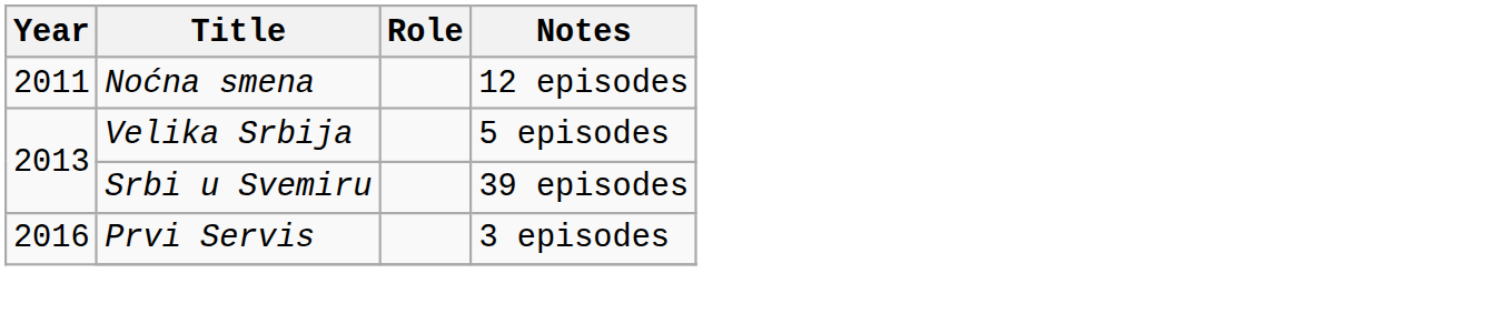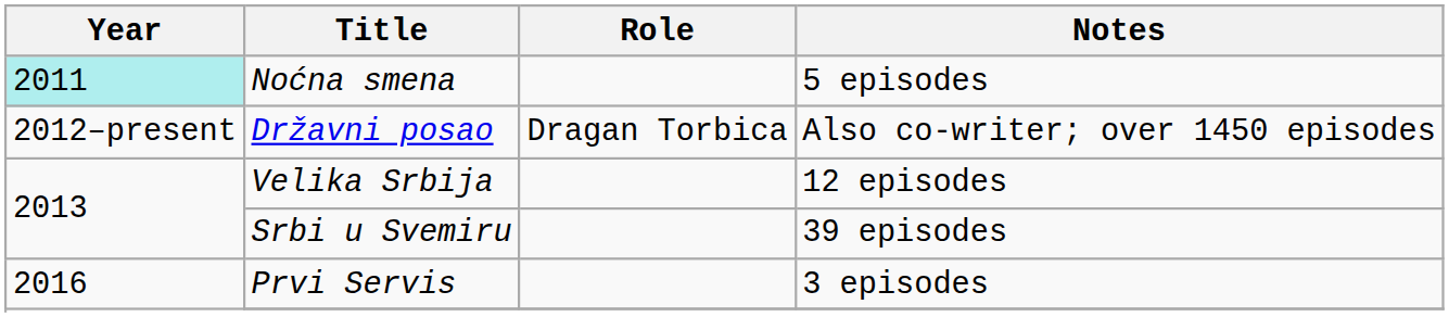Noćna smena | Year: no background -> paleturquoise background
Noćna smena | Notes: 12 episodes -> 5 episodes
+ row: 2012–present | Državni posao | Dragan Torbica | Also co-writer; over 1450 episodes
Velika Srbija | Notes: 5 episodes -> 12 episodes
